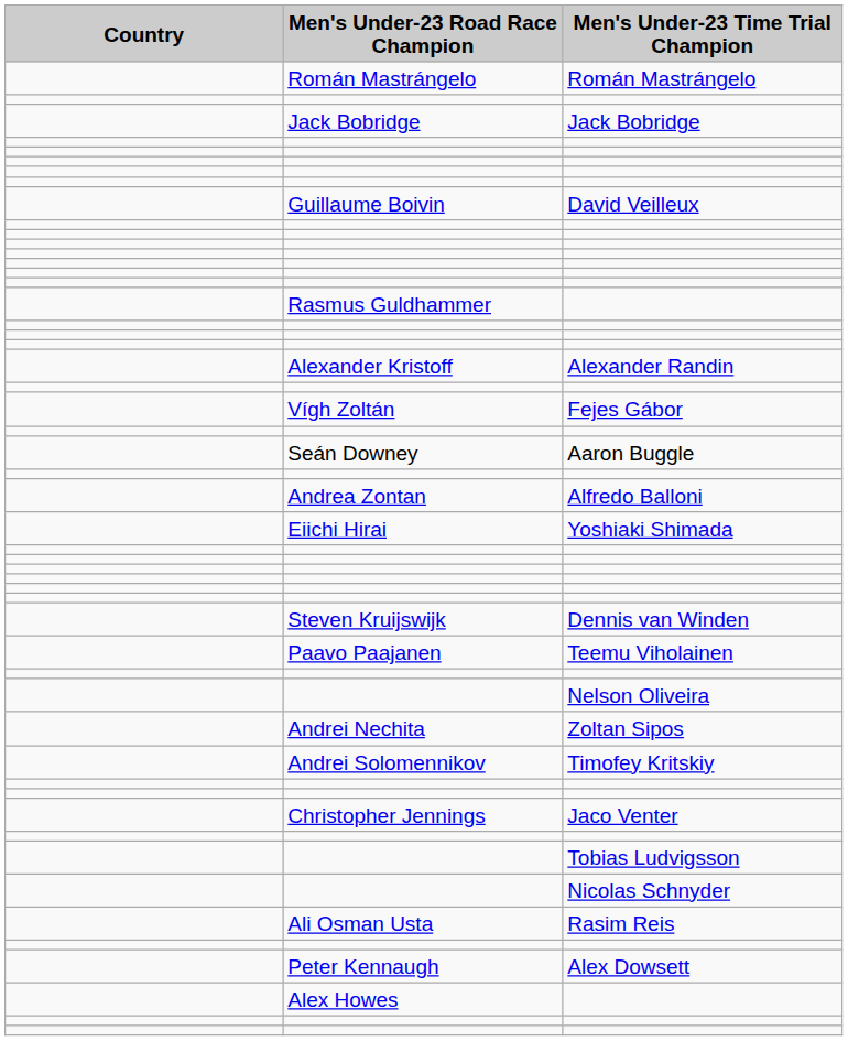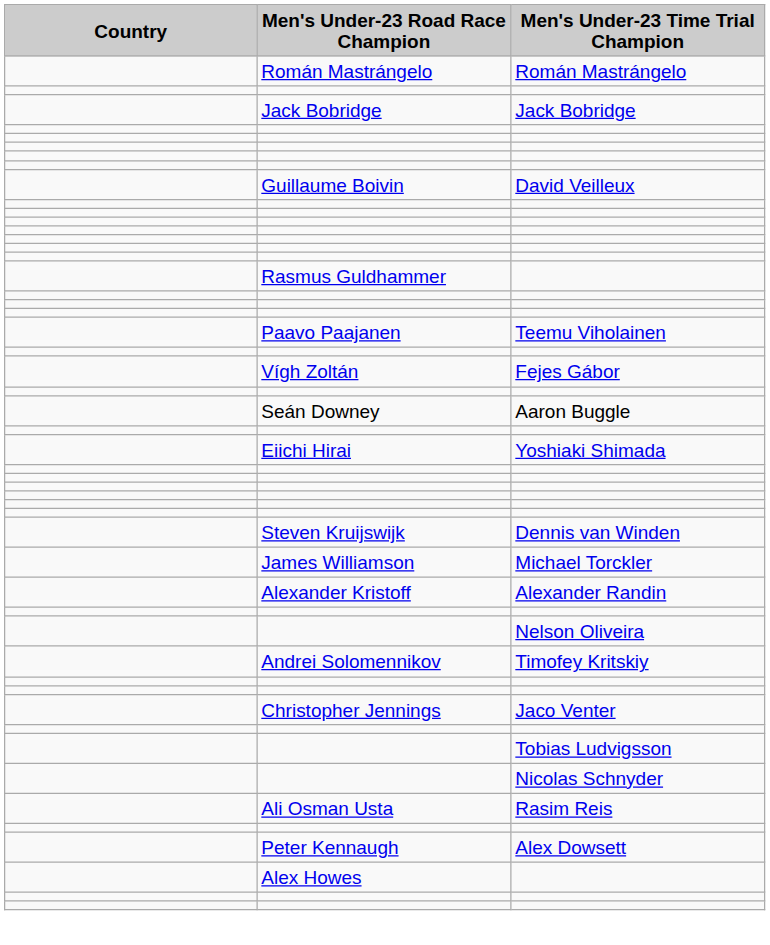rows swapped: Teemu Viholainen <-> Alexander Randin
- row: Andrea Zontan | Alfredo Balloni
+ row: James Williamson | Michael Torckler
- row: Andrei Nechita | Zoltan Sipos
